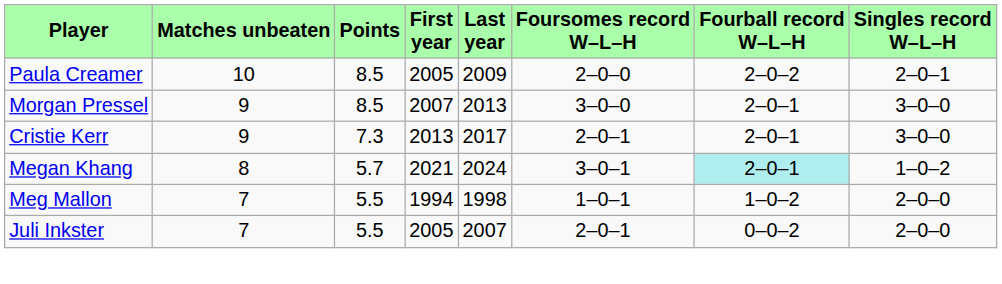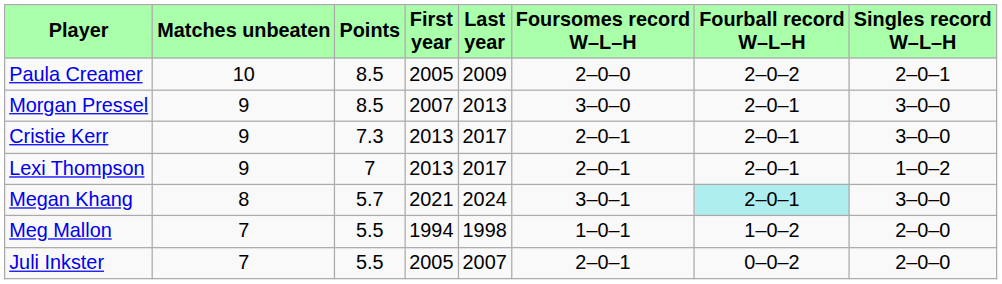+ row: Lexi Thompson | 9 | 7 | 2013 | 2017 | 2–0–1 | 2–0–1 | 1–0–2
Megan Khang | Singles record W–L–H: 1–0–2 -> 3–0–0
